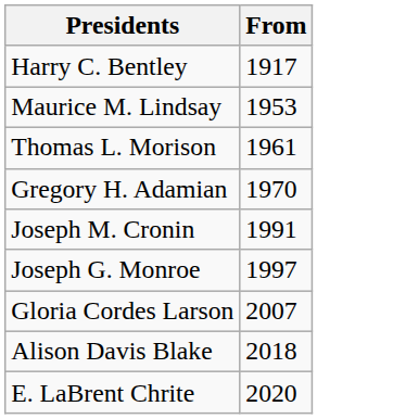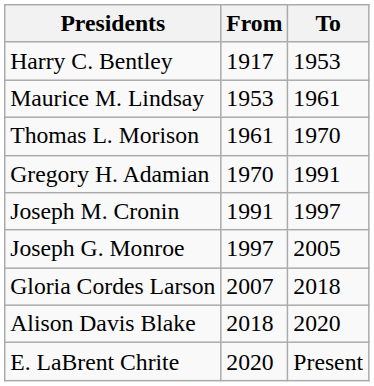+ column: To | 1953 | 1961 | 1970 | 1991 | 1997 | 2005 | 2018 | 2020 | Present
